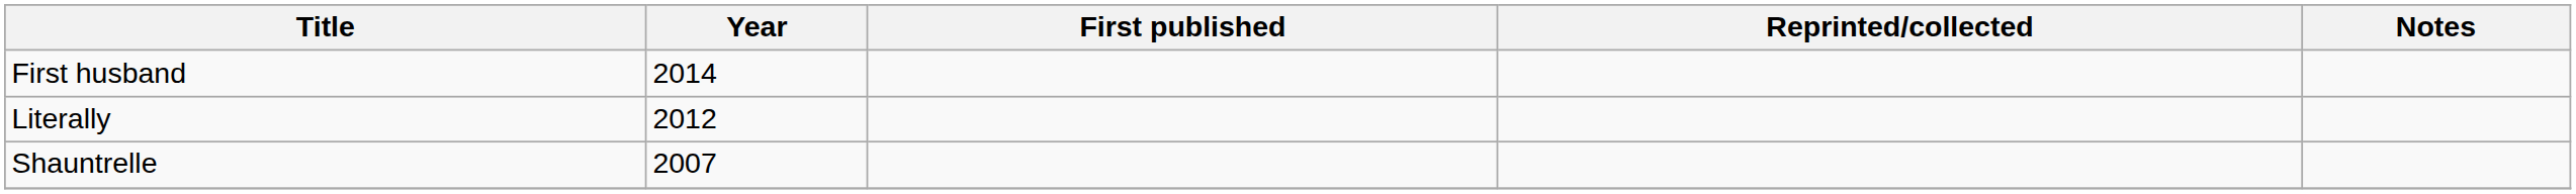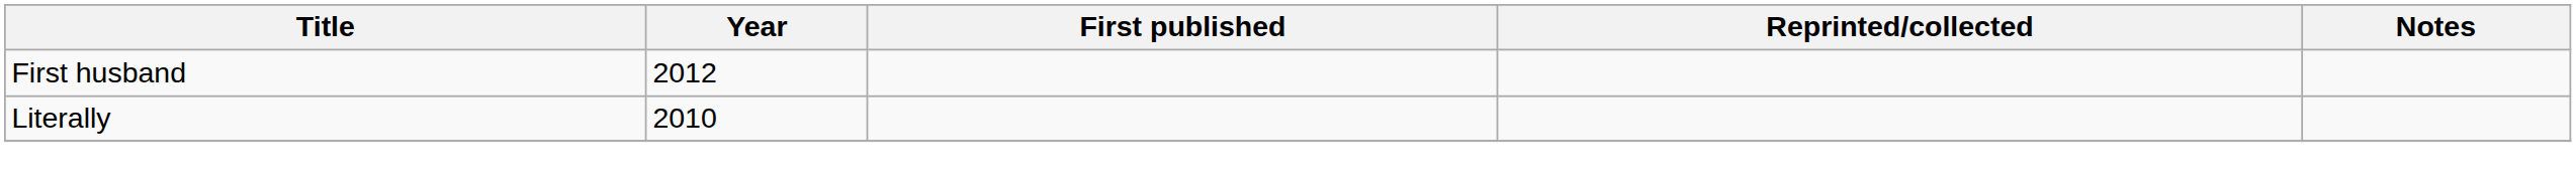First husband | Year: 2014 -> 2012
Literally | Year: 2012 -> 2010
- row: Shauntrelle | 2007
